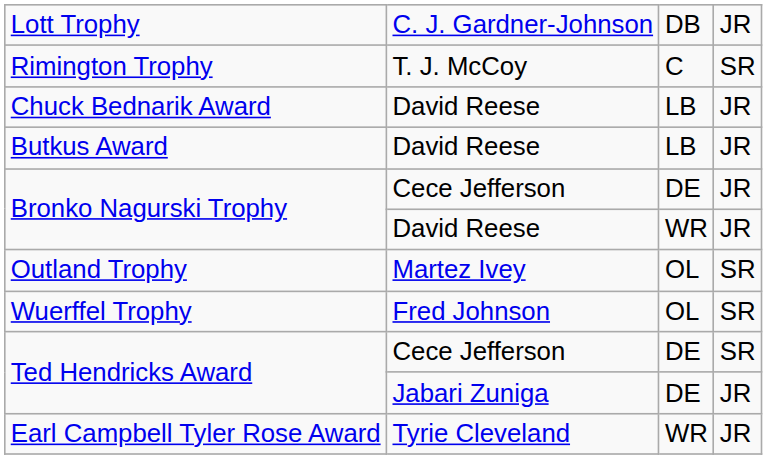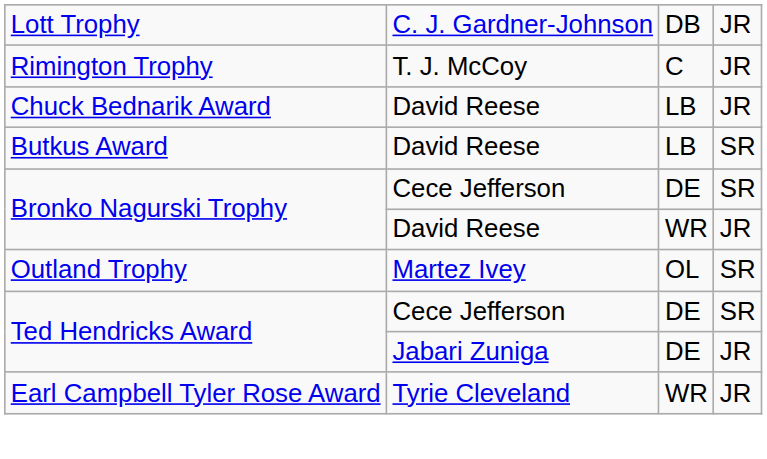Rimington Trophy | column 4: SR -> JR
Butkus Award | column 4: JR -> SR
Bronko Nagurski Trophy / Cece Jefferson | column 4: JR -> SR
- row: Wuerffel Trophy | Fred Johnson | OL | SR
